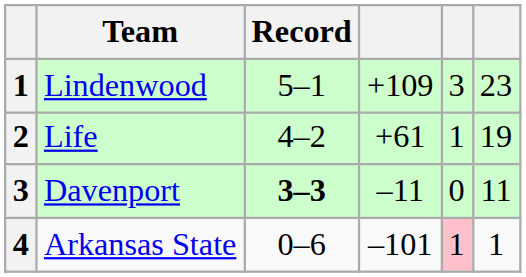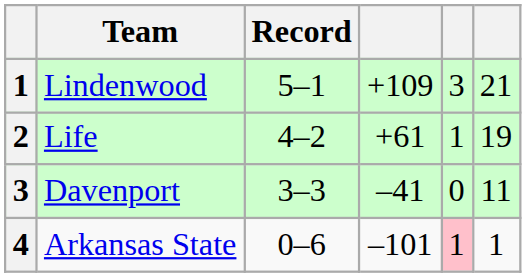Lindenwood | column 6: 23 -> 21
Davenport | Record: bold -> normal
Davenport | column 4: –11 -> –41
